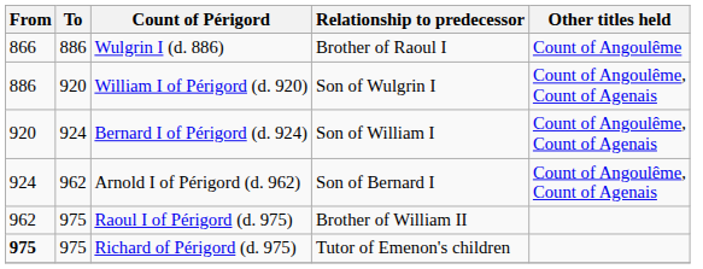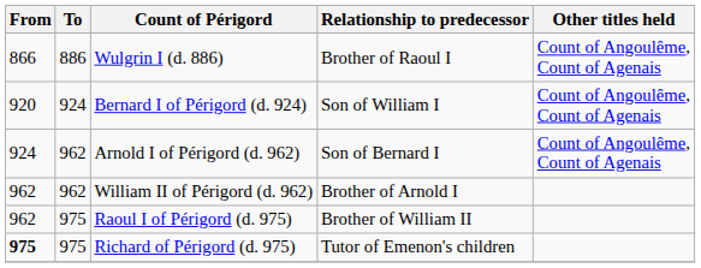Wulgrin I (d. 886) | Other titles held: Count of Angoulême -> Count of Angoulême, Count of Agenais
- row: 886 | 920 | William I of Périgord (d. 920) | Son of Wulgrin I | Count of Angoulême, Count of Agenais
+ row: 962 | 962 | William II of Périgord (d. 962) | Brother of Arnold I
